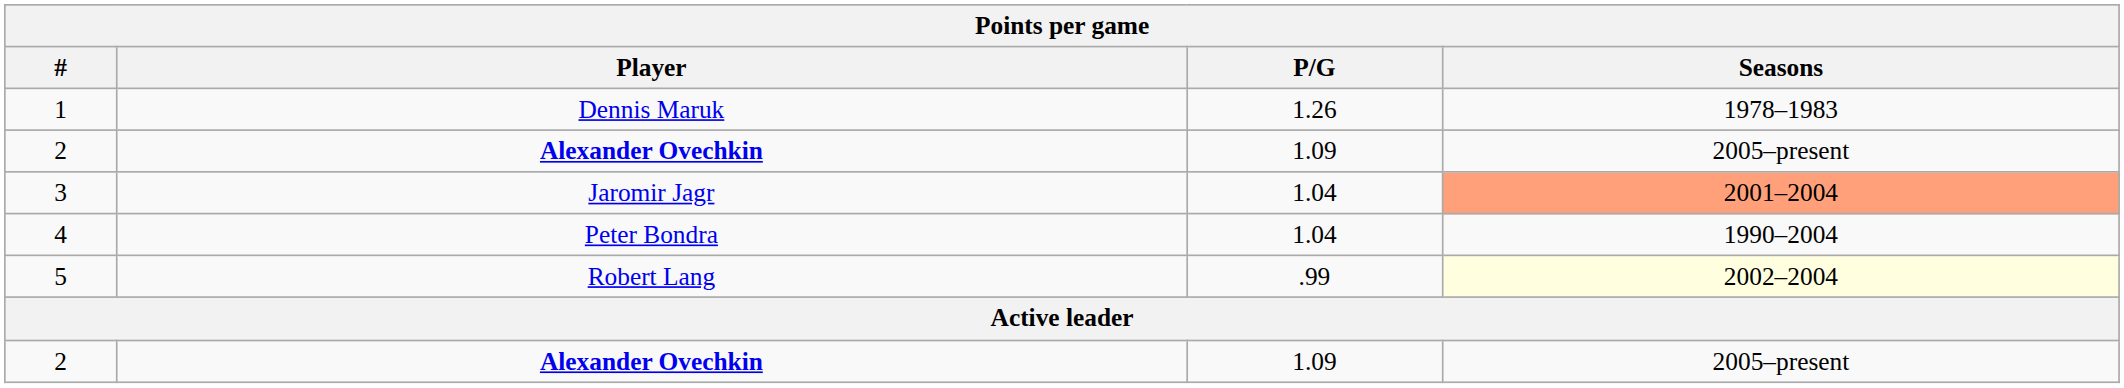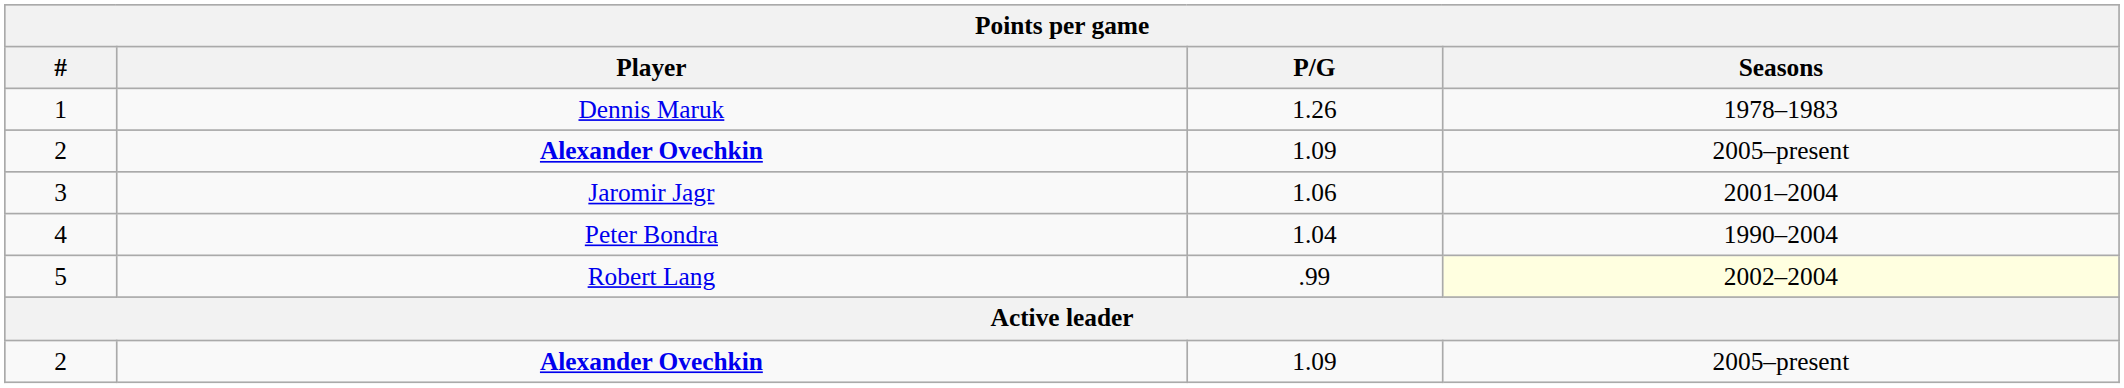3 | P/G: 1.04 -> 1.06
3 | Seasons: lightsalmon background -> no background
